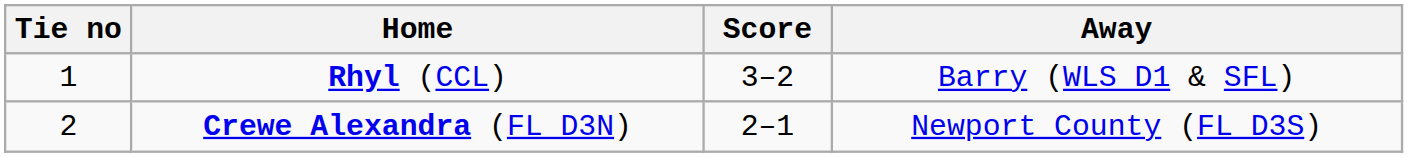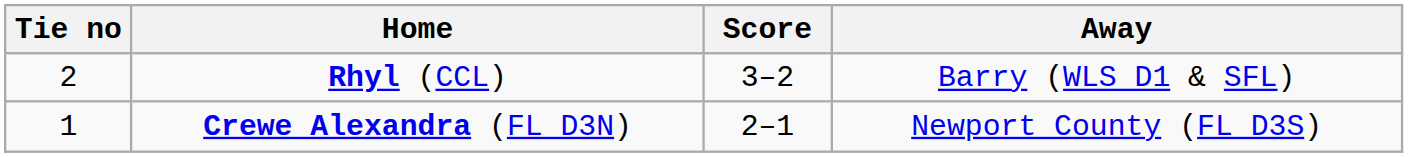Rhyl (CCL) | Tie no: 1 -> 2
Crewe Alexandra (FL D3N) | Tie no: 2 -> 1
